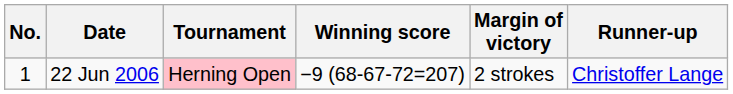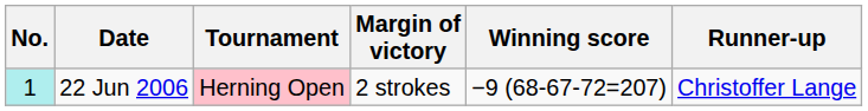columns swapped: Winning score <-> Margin of victory
22 Jun 2006 | No.: no background -> paleturquoise background
